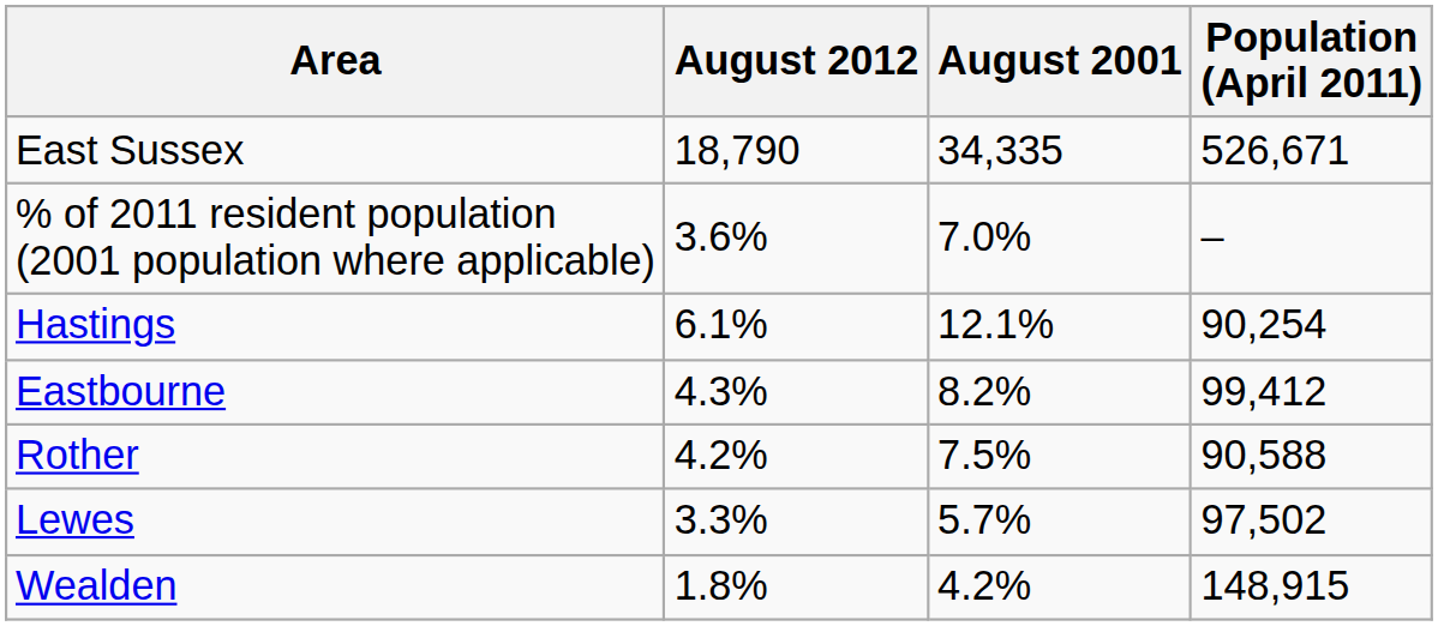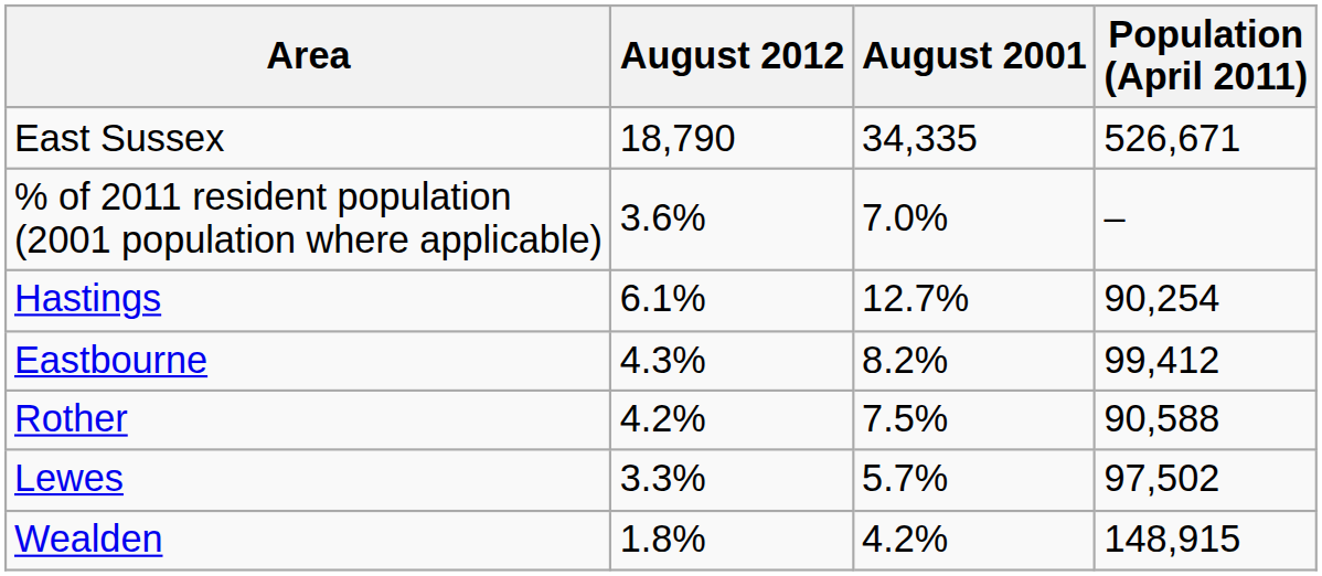Hastings | August 2001: 12.1% -> 12.7%
